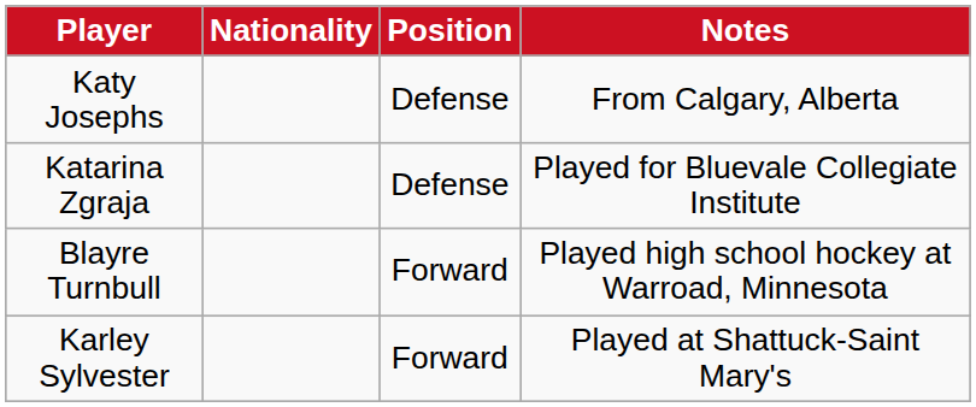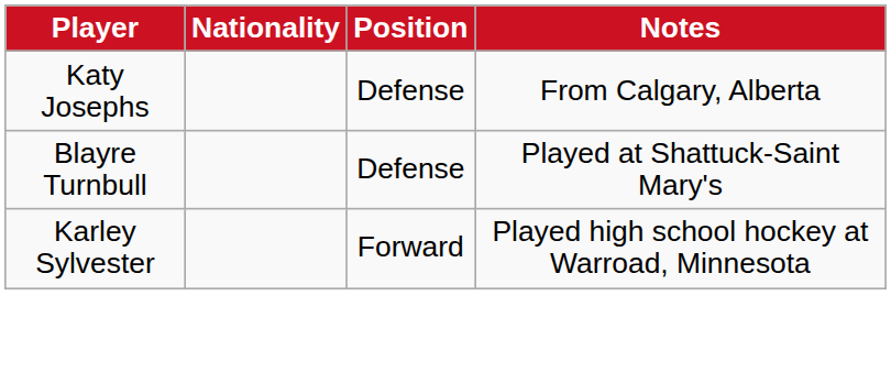- row: Katarina Zgraja | Defense | Played for Bluevale Collegiate Institute
Blayre Turnbull | Position: Forward -> Defense
Blayre Turnbull | Notes: Played high school hockey at Warroad, Minnesota -> Played at Shattuck-Saint Mary's
Karley Sylvester | Notes: Played at Shattuck-Saint Mary's -> Played high school hockey at Warroad, Minnesota
